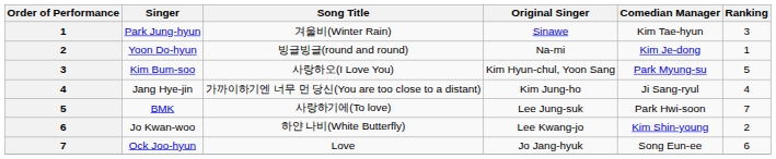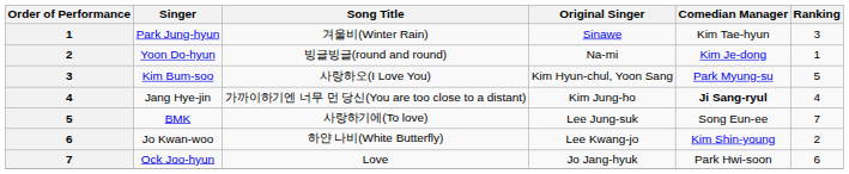Jang Hye-jin | Comedian Manager: normal -> bold
BMK | Comedian Manager: Park Hwi-soon -> Song Eun-ee
Ock Joo-hyun | Comedian Manager: Song Eun-ee -> Park Hwi-soon
